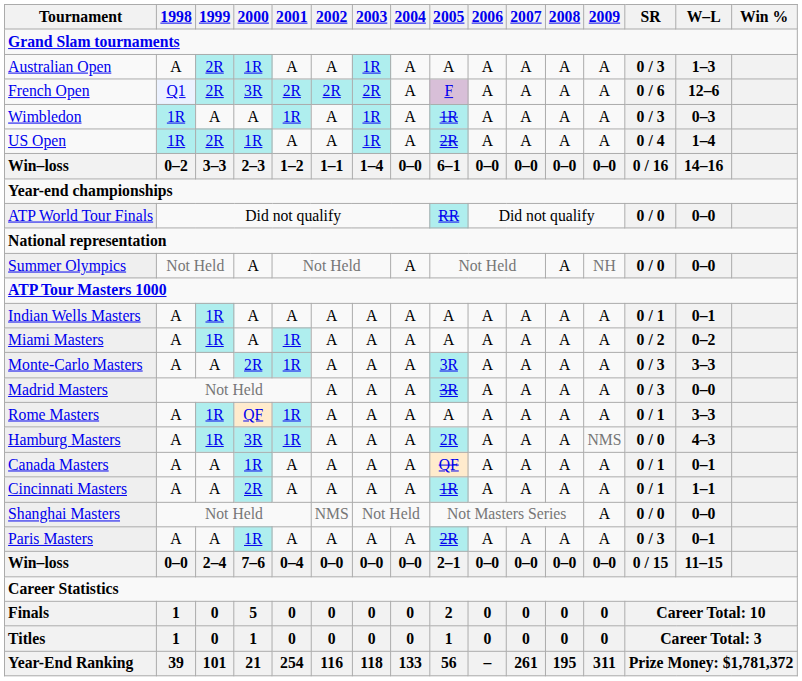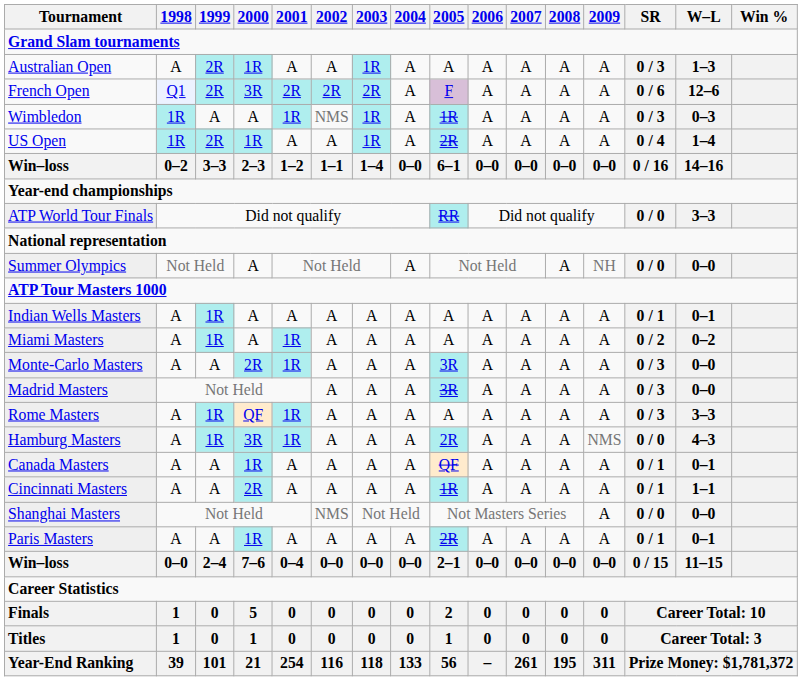Wimbledon | 2002: A -> NMS
ATP World Tour Finals | W–L: 0–0 -> 3–3
Monte-Carlo Masters | W–L: 3–3 -> 0–0
Rome Masters | SR: 0 / 1 -> 0 / 3
Paris Masters | SR: 0 / 3 -> 0 / 1
